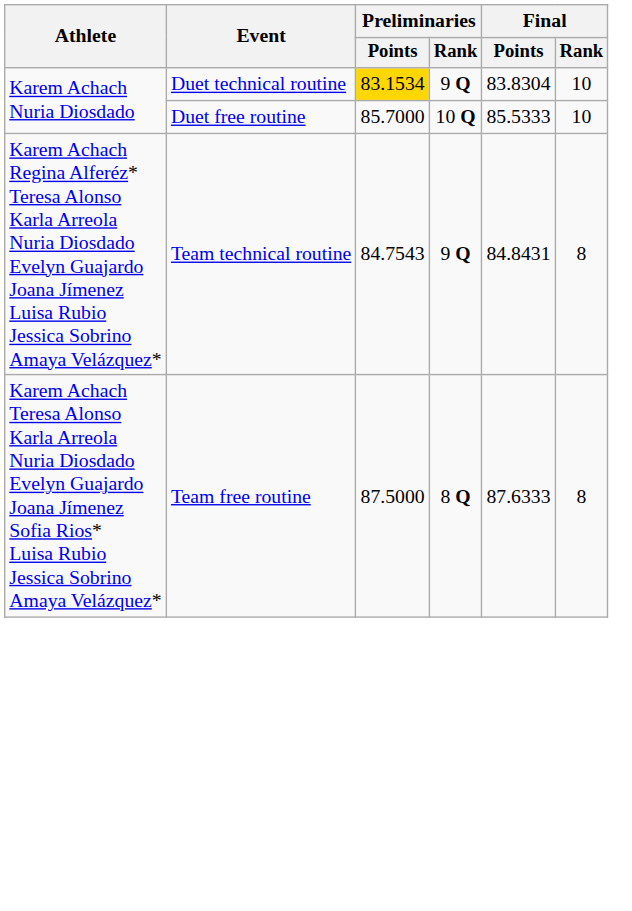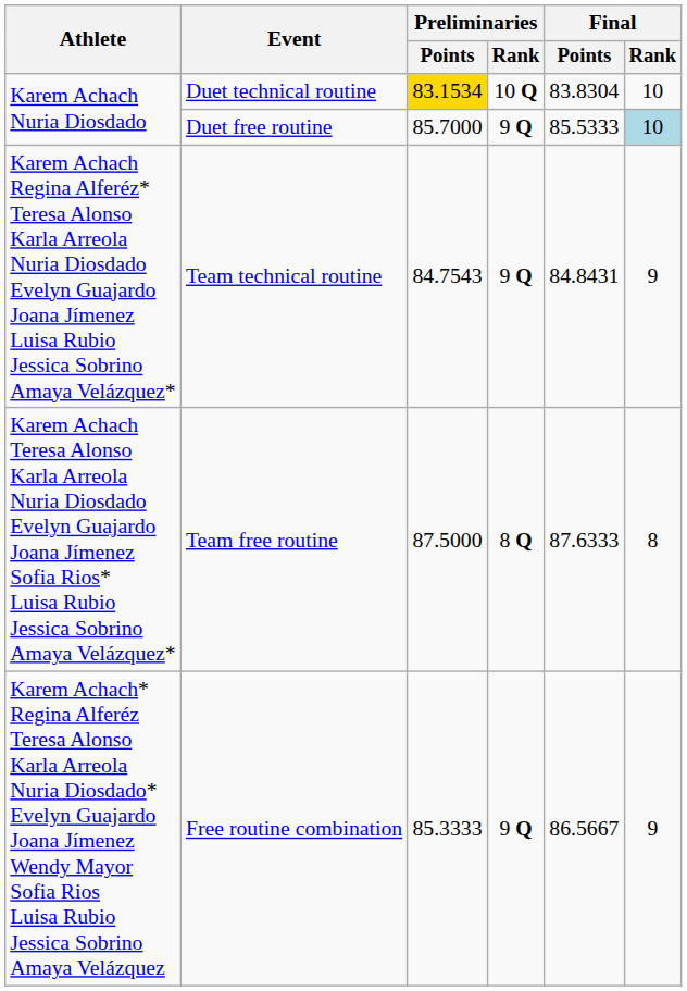Duet technical routine | Preliminaries / Rank: 9 Q -> 10 Q
Duet free routine | Preliminaries / Rank: 10 Q -> 9 Q
Duet free routine | Final / Rank: no background -> lightblue background
Team technical routine | Final / Rank: 8 -> 9
+ row: Karem Achach* Regina Alferéz Teresa Alonso Karla Arreola Nuria Diosdado* Evelyn Guajardo Joana Jímenez Wendy Mayor Sofia Rios Luisa Rubio Jessica Sobrino Amaya Velázquez | Free routine combination | 85.3333 | 9 Q | 86.5667 | 9
